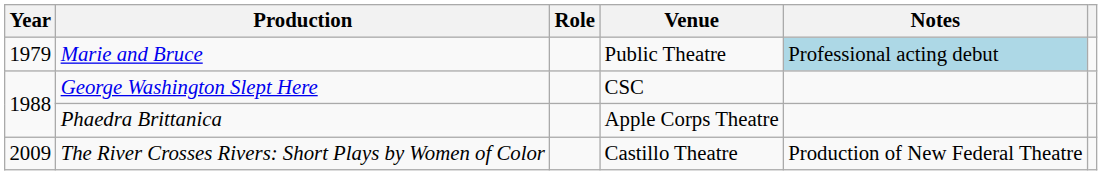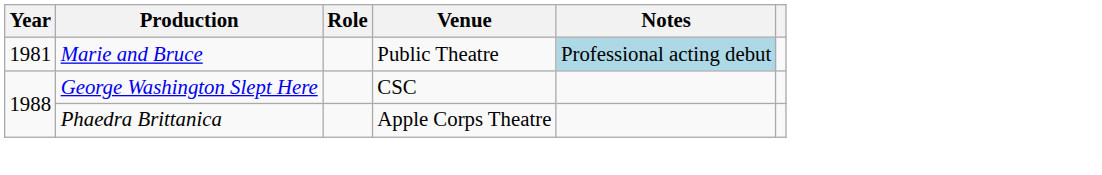Marie and Bruce | Year: 1979 -> 1981
- row: 2009 | The River Crosses Rivers: Short Plays by Women of Color | Castillo Theatre | Production of New Federal Theatre
